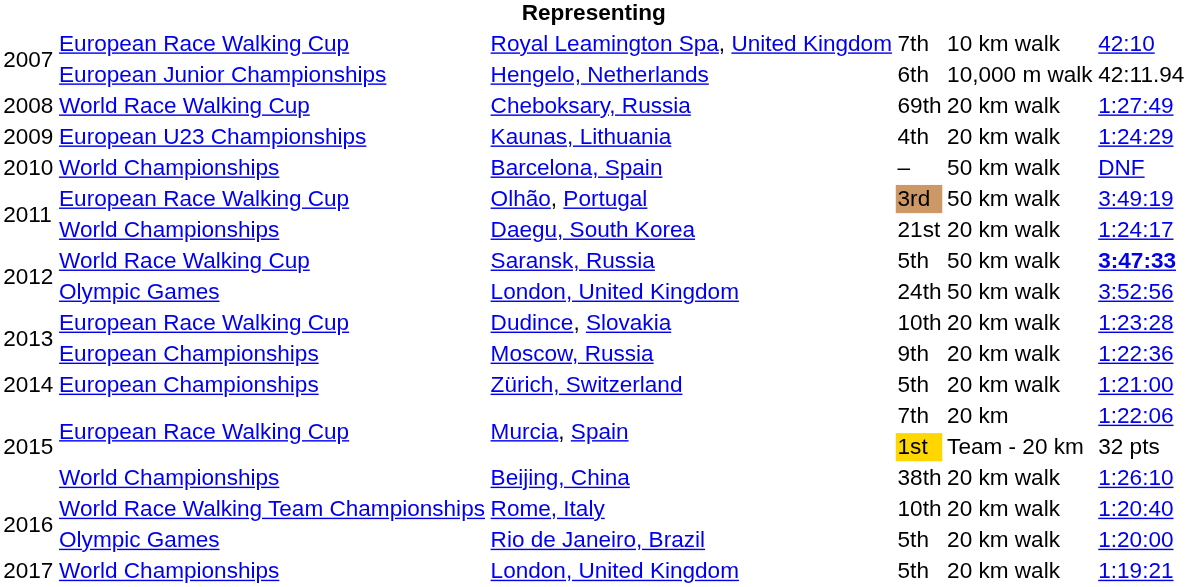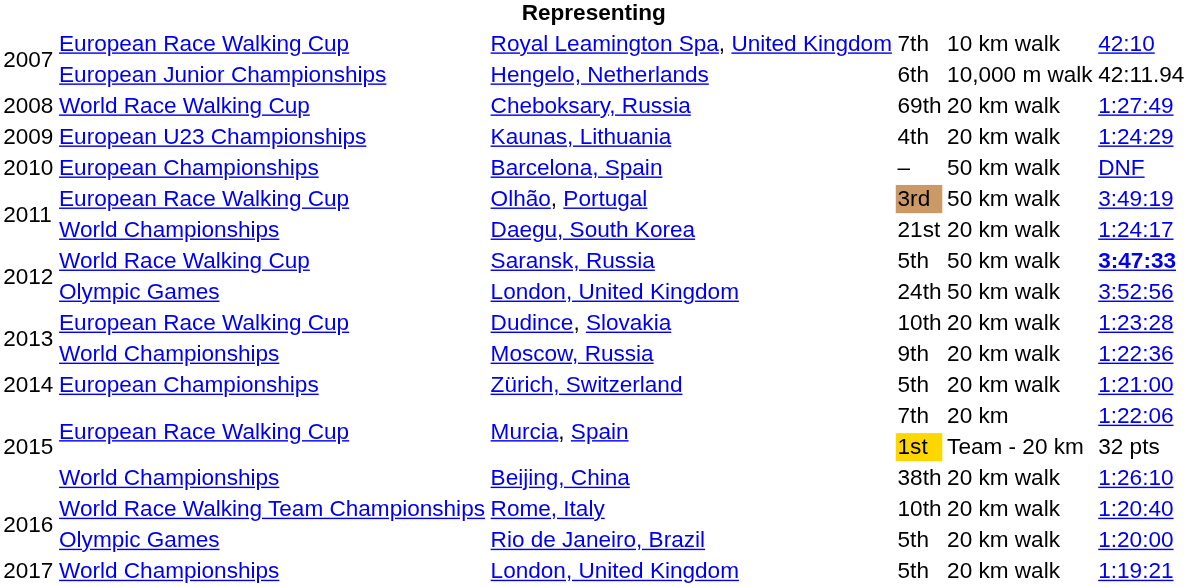Barcelona, Spain | column 2: World Championships -> European Championships
Moscow, Russia | column 2: European Championships -> World Championships
